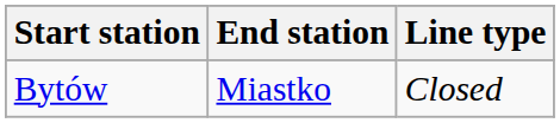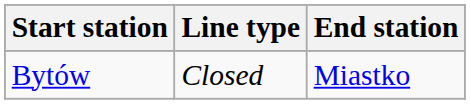columns swapped: End station <-> Line type
